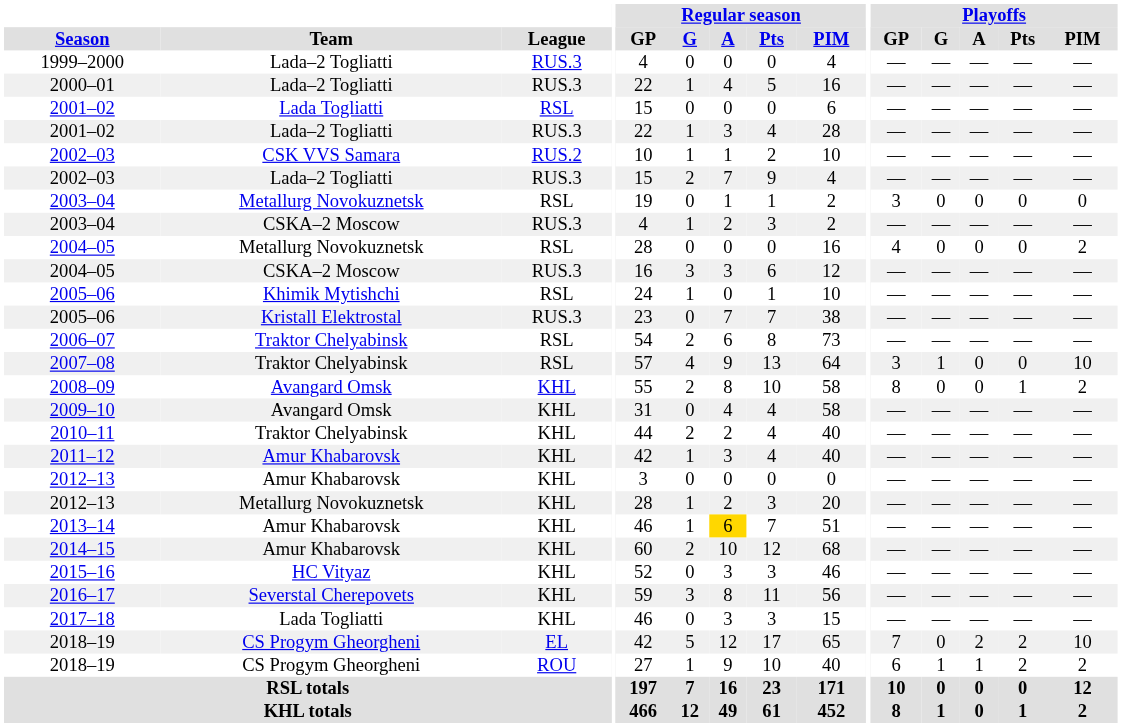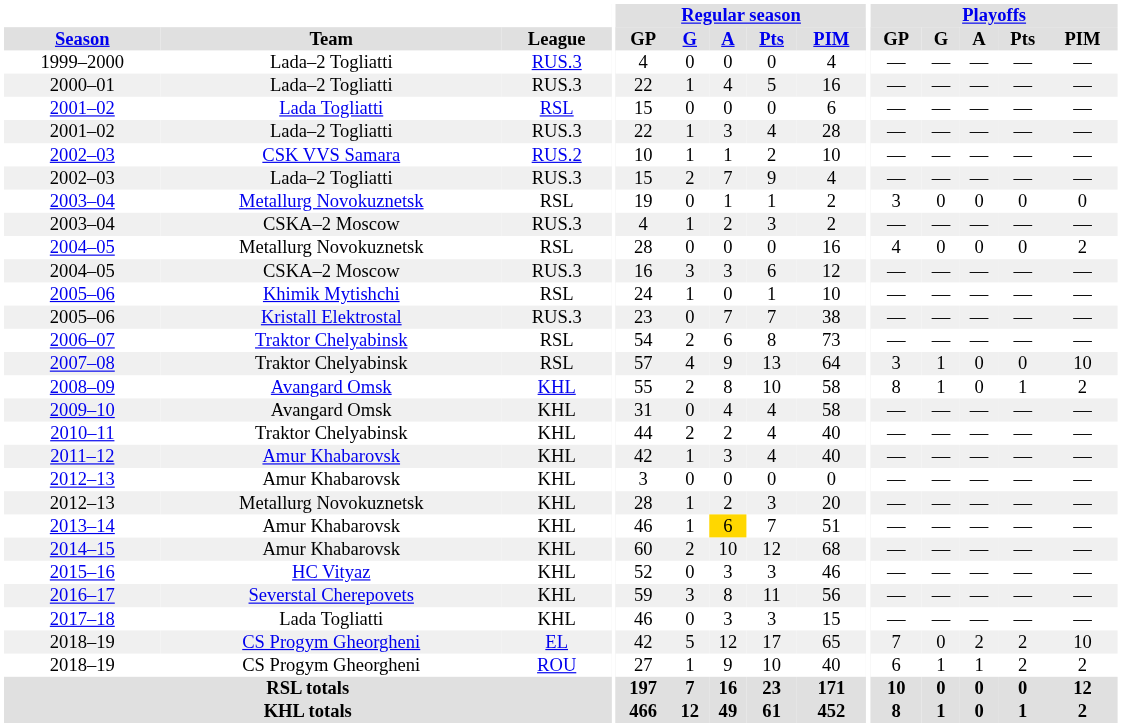2008–09 | Playoffs / G: 0 -> 1
